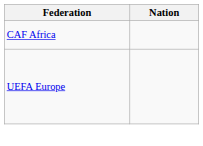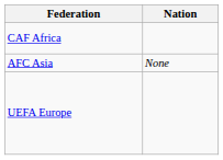+ row: AFC Asia | None
